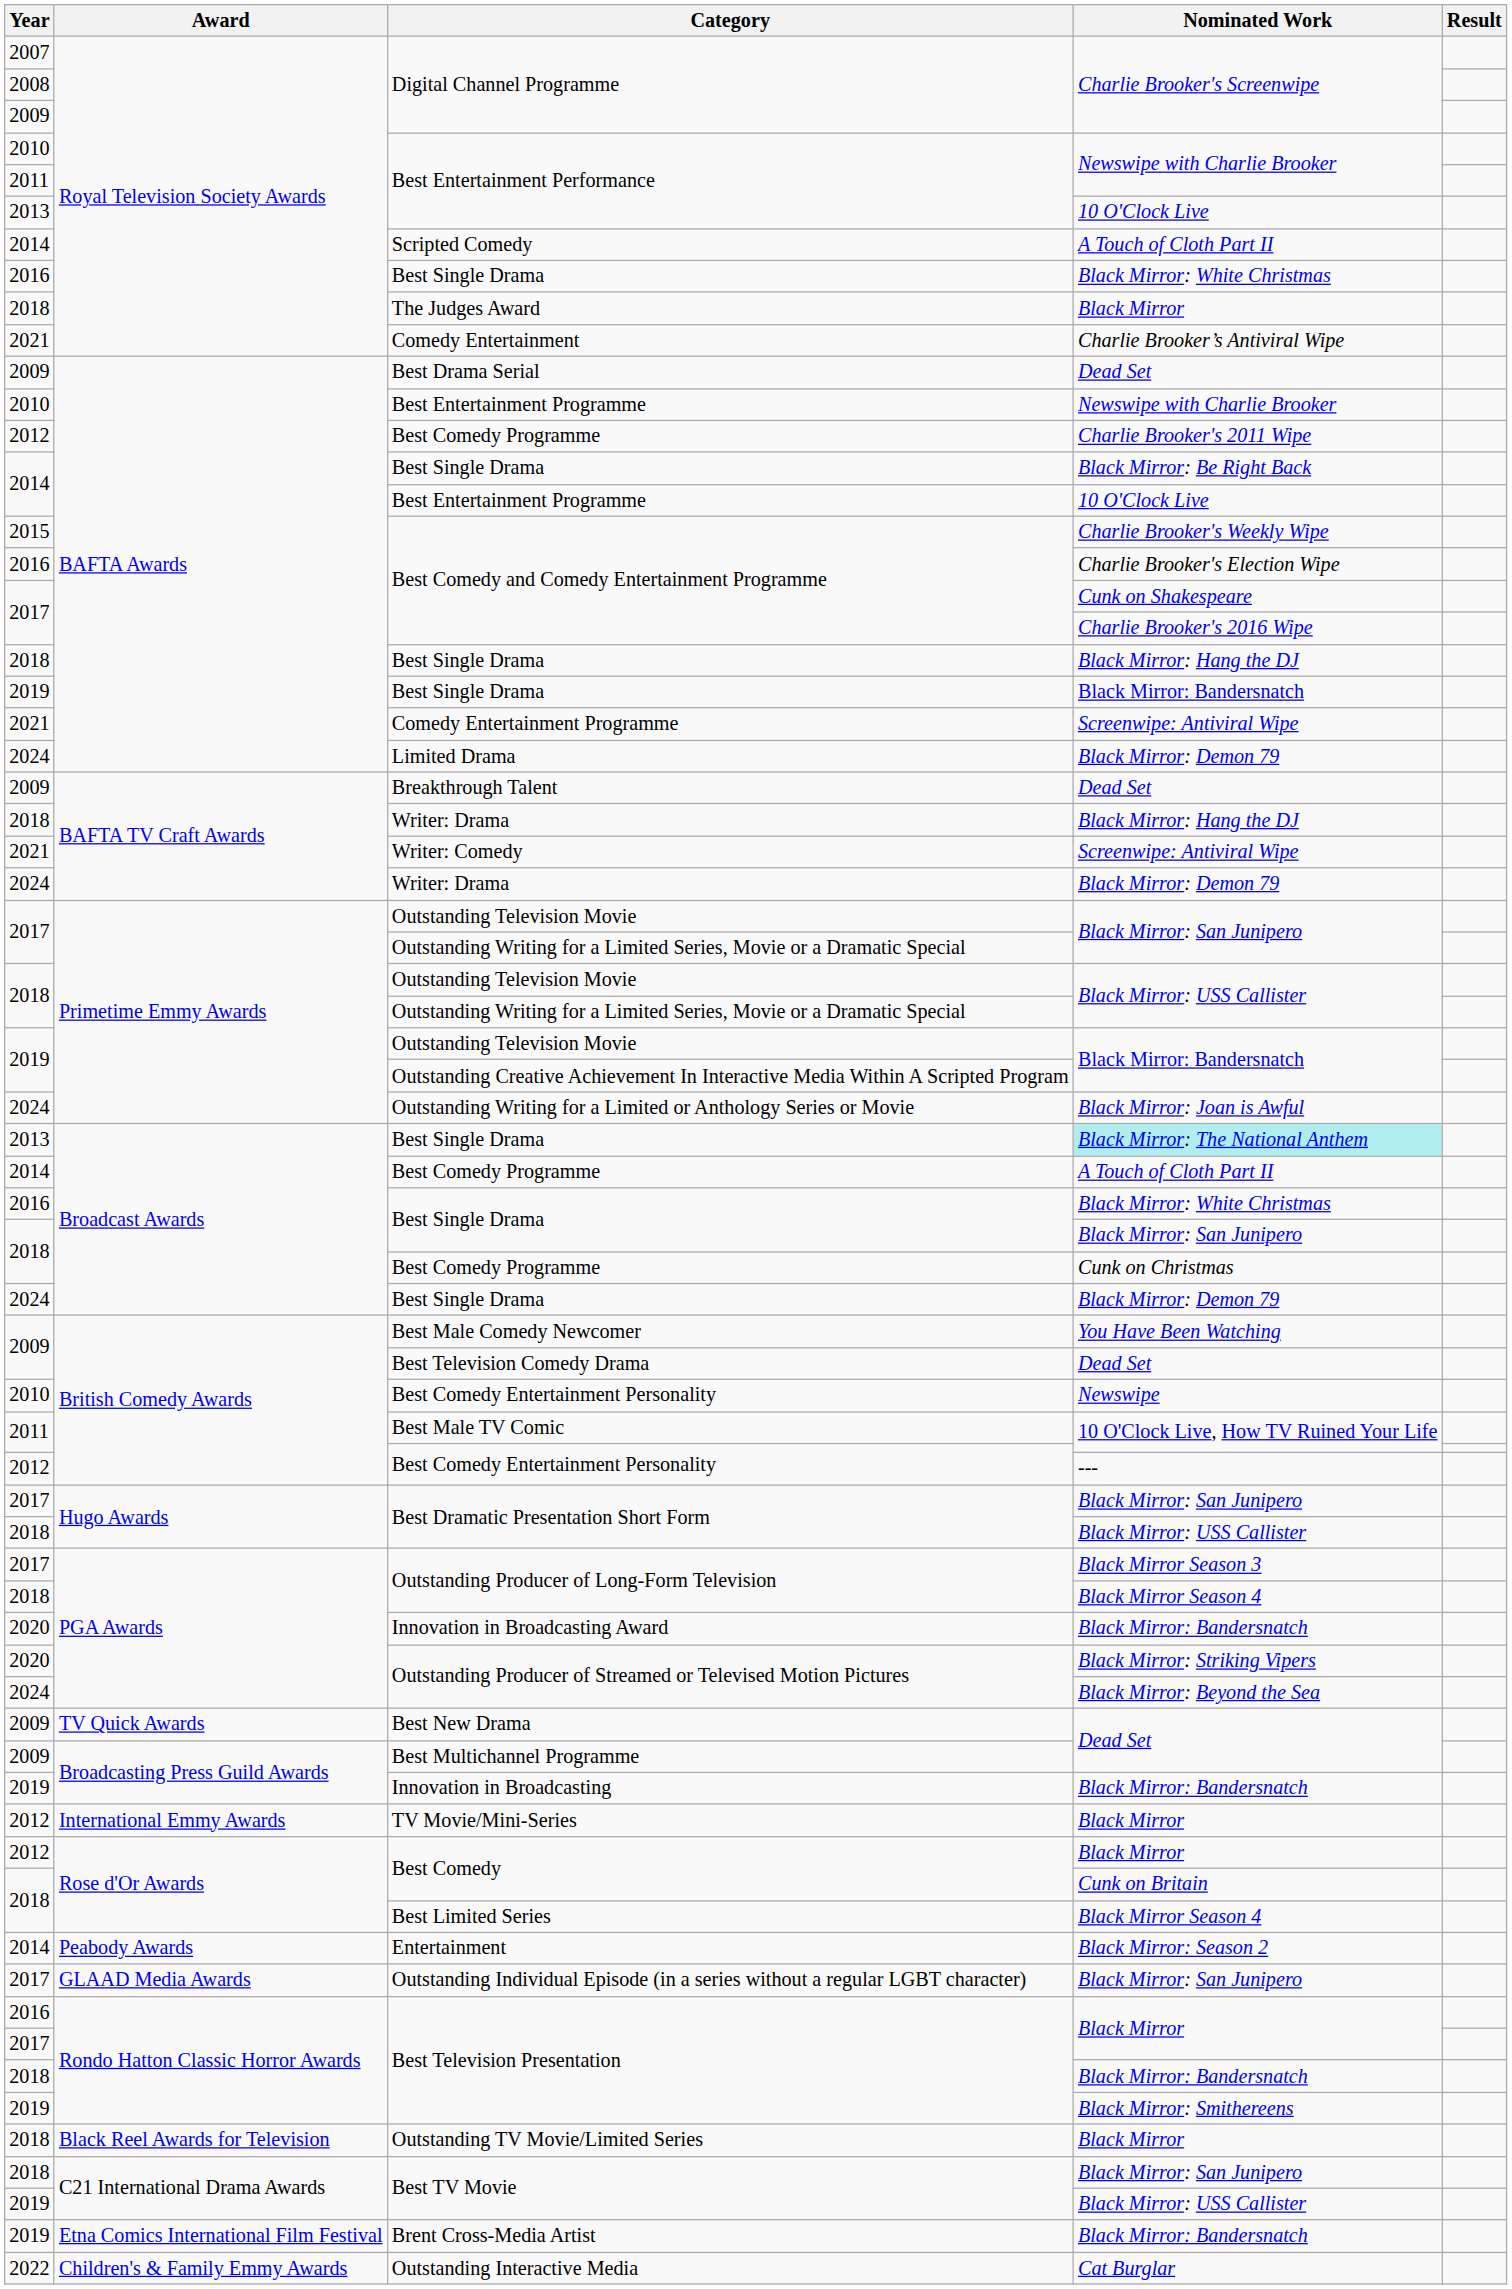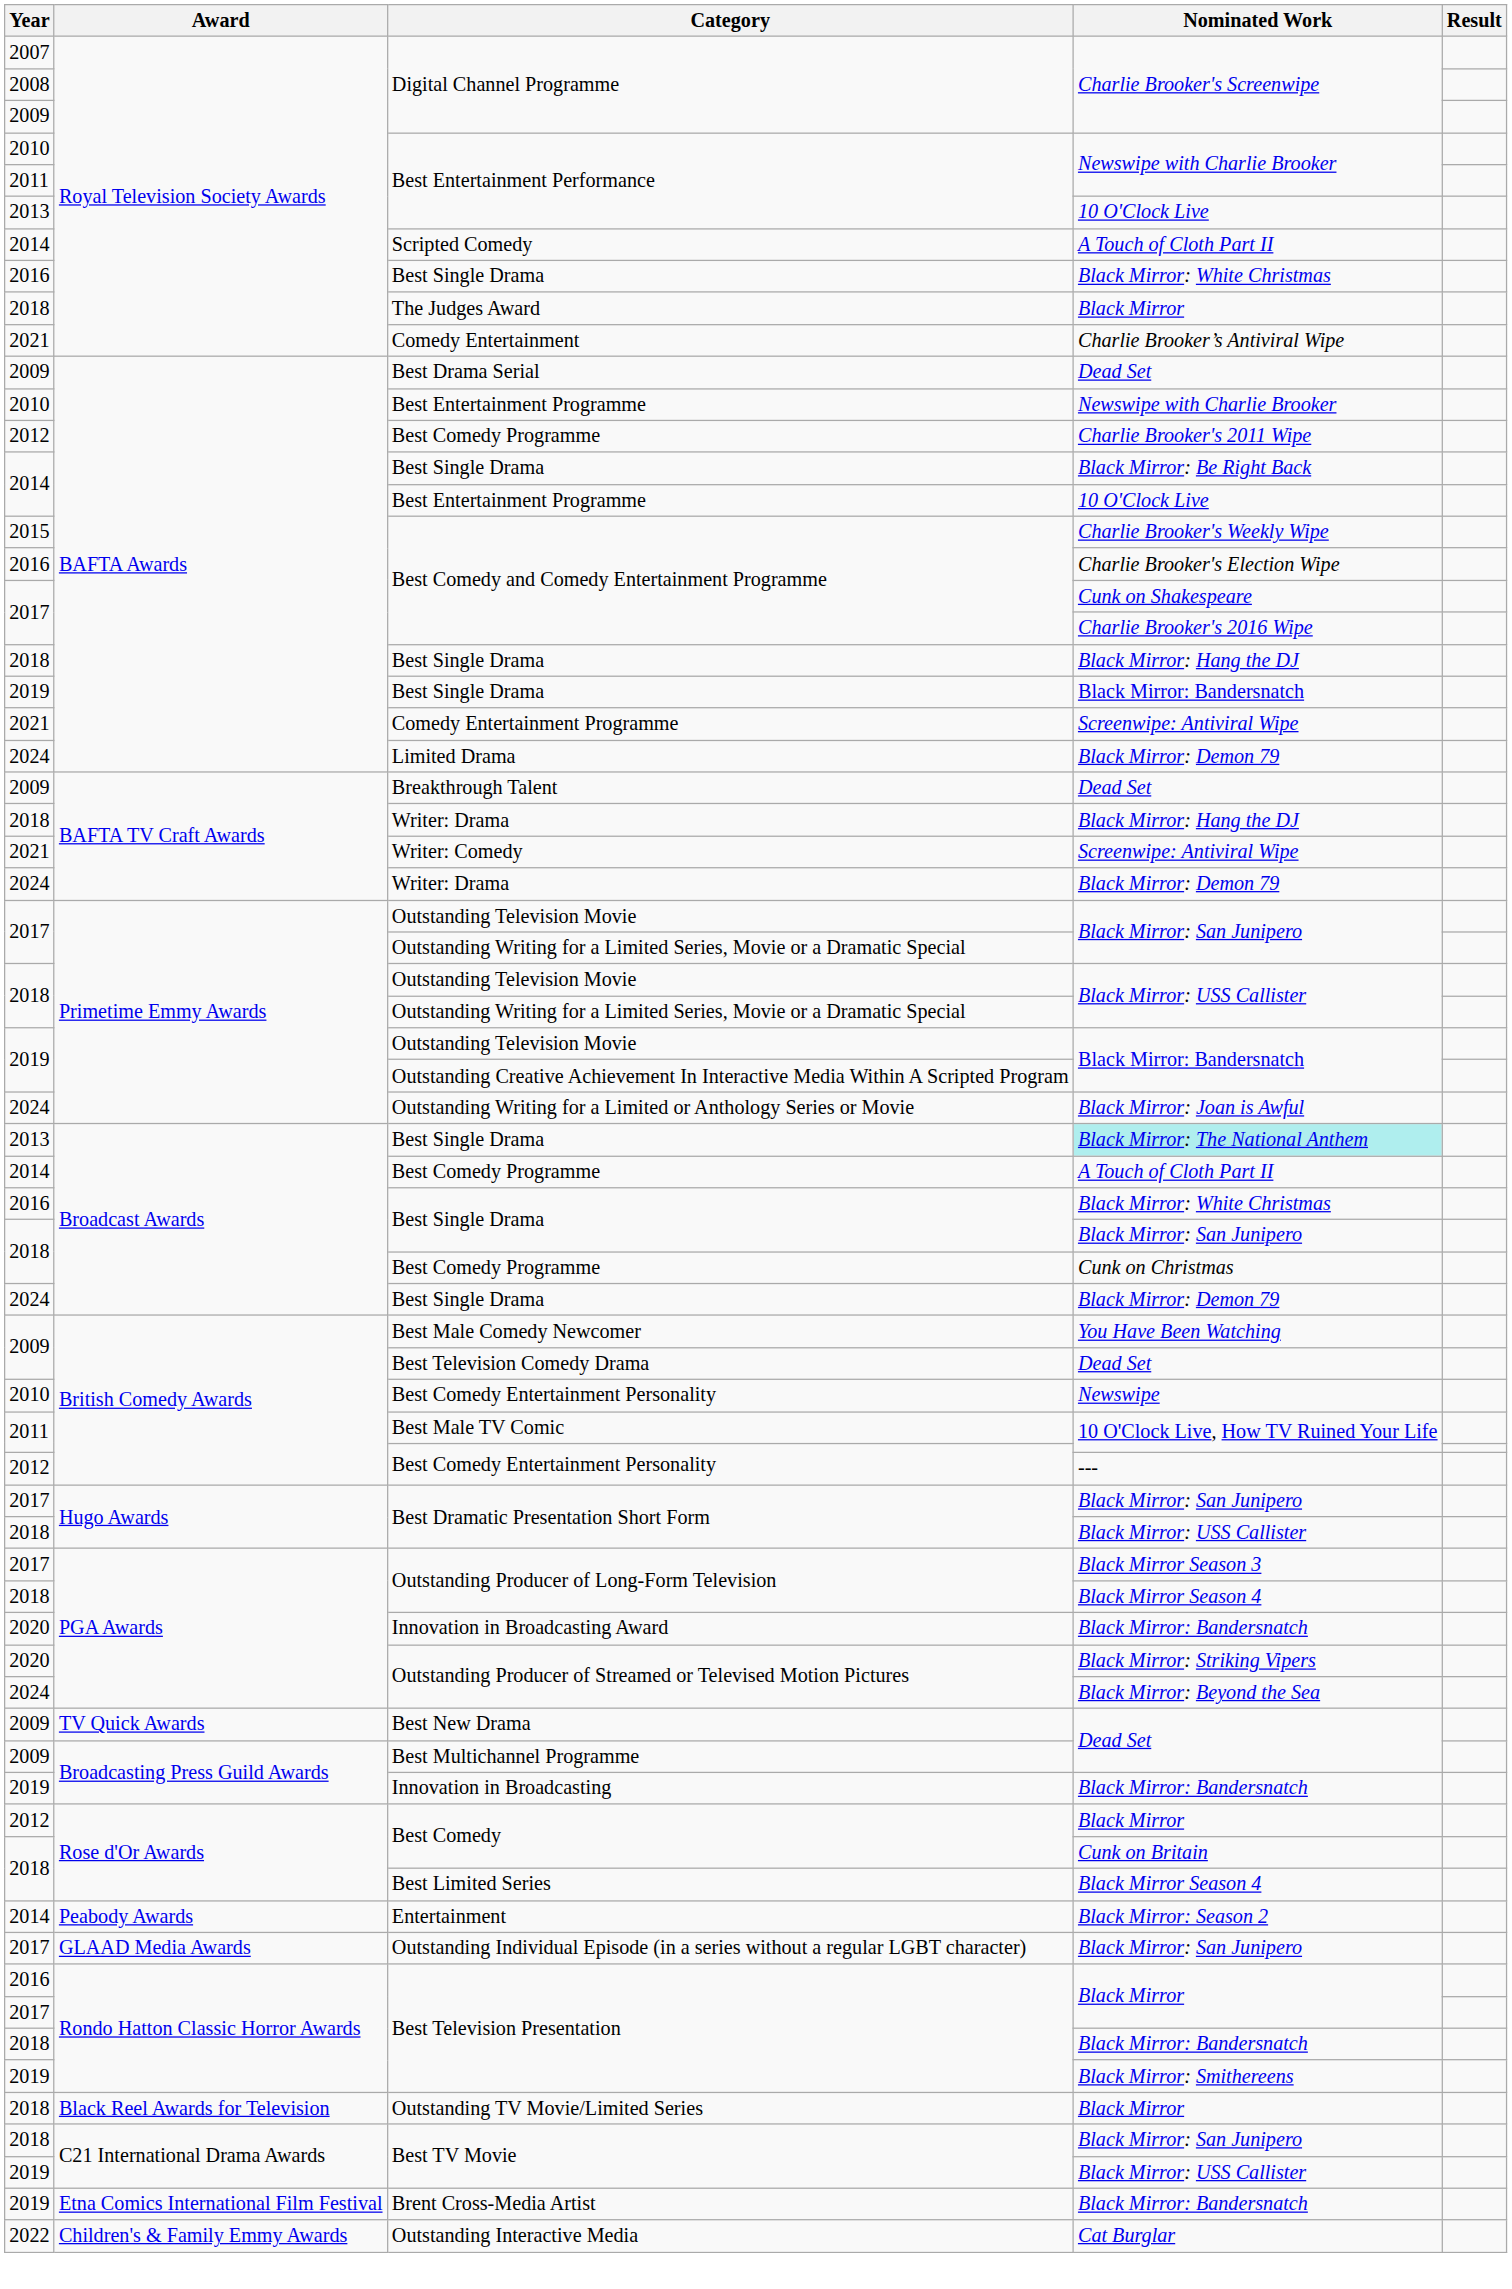- row: 2012 | International Emmy Awards | TV Movie/Mini-Series | Black Mirror
